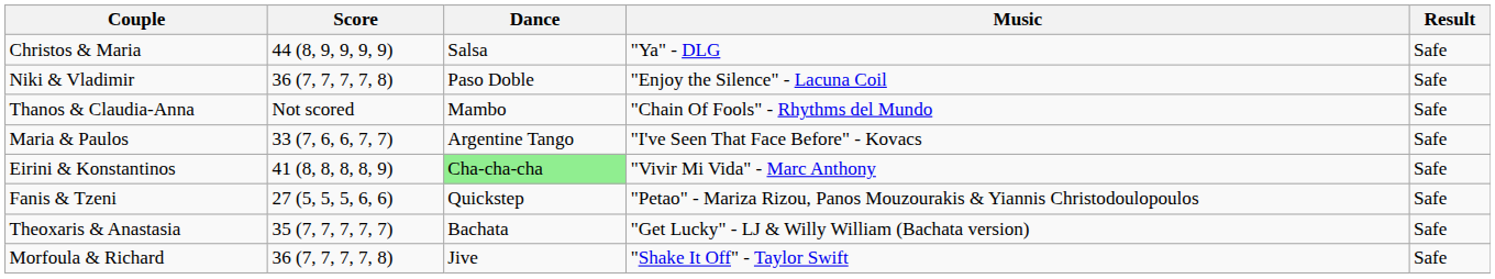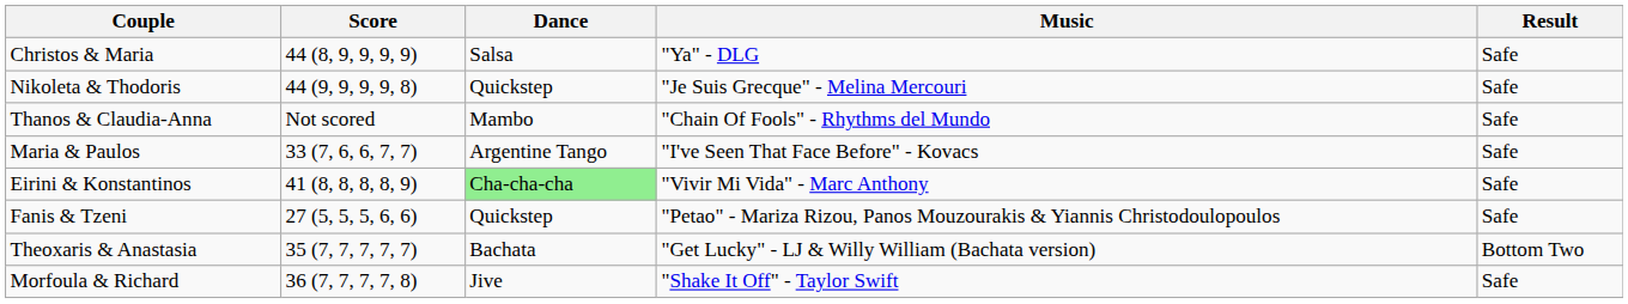- row: Niki & Vladimir | 36 (7, 7, 7, 7, 8) | Paso Doble | "Enjoy the Silence" - Lacuna Coil | Safe
+ row: Nikoleta & Thodoris | 44 (9, 9, 9, 9, 8) | Quickstep | "Je Suis Grecque" - Melina Mercouri | Safe
Theoxaris & Anastasia | Result: Safe -> Bottom Two
